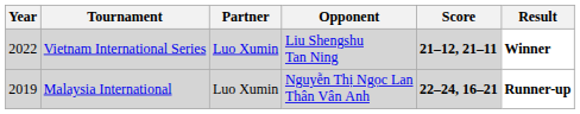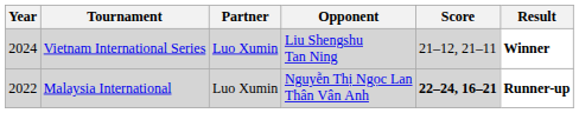Vietnam International Series | Year: 2022 -> 2024
Vietnam International Series | Score: bold -> normal
Malaysia International | Year: 2019 -> 2022
